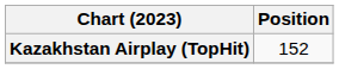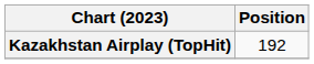Kazakhstan Airplay (TopHit) | Position: 152 -> 192
